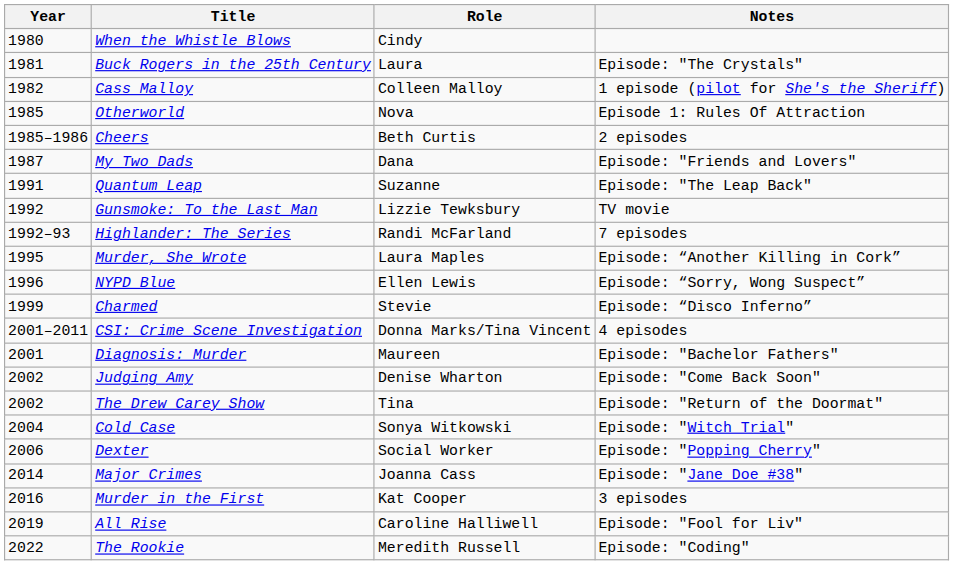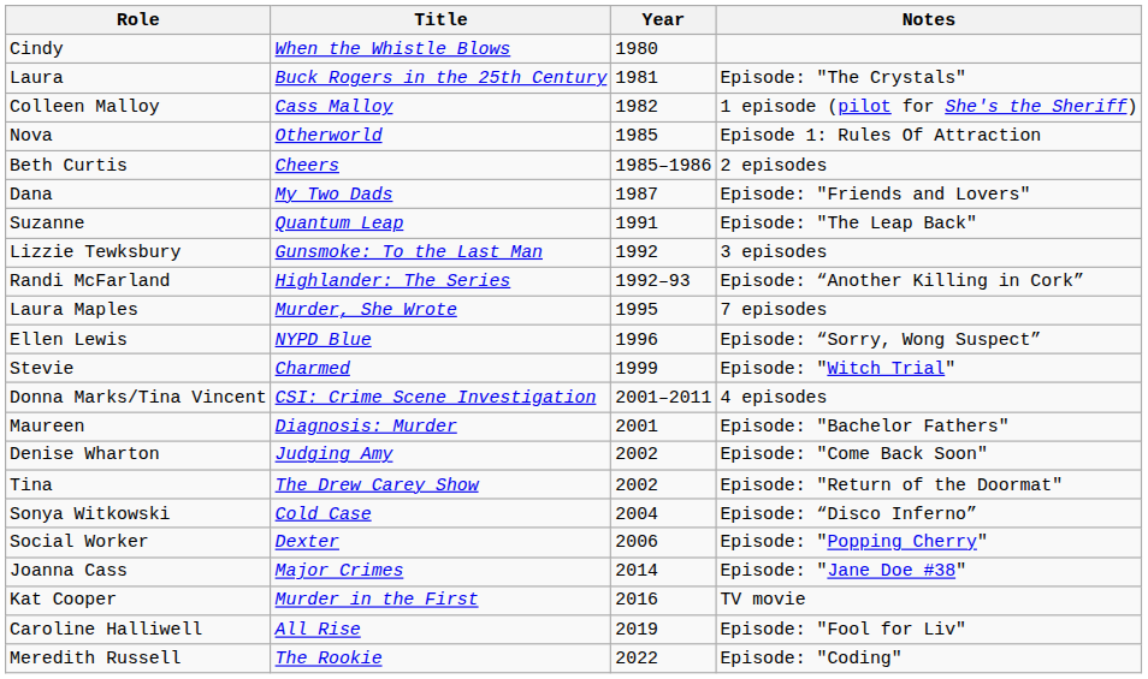columns swapped: Year <-> Role
Gunsmoke: To the Last Man | Notes: TV movie -> 3 episodes
Highlander: The Series | Notes: 7 episodes -> Episode: “Another Killing in Cork”
Murder, She Wrote | Notes: Episode: “Another Killing in Cork” -> 7 episodes
Charmed | Notes: Episode: “Disco Inferno” -> Episode: "Witch Trial"
Cold Case | Notes: Episode: "Witch Trial" -> Episode: “Disco Inferno”
Murder in the First | Notes: 3 episodes -> TV movie
